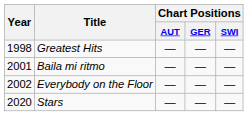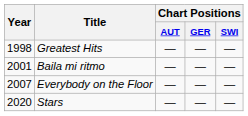Everybody on the Floor | Year: 2002 -> 2007
